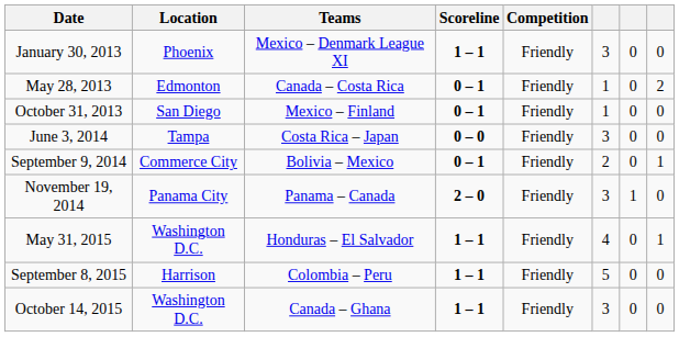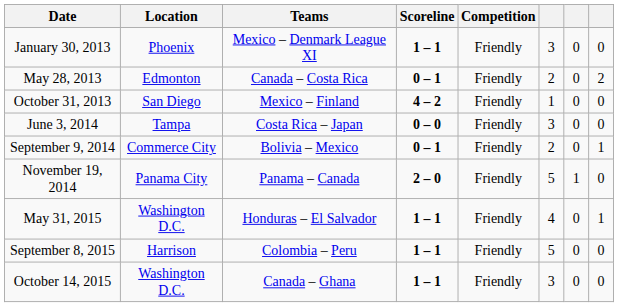May 28, 2013 | column 6: 1 -> 2
October 31, 2013 | Scoreline: 0 – 1 -> 4 – 2
November 19, 2014 | column 6: 3 -> 5
